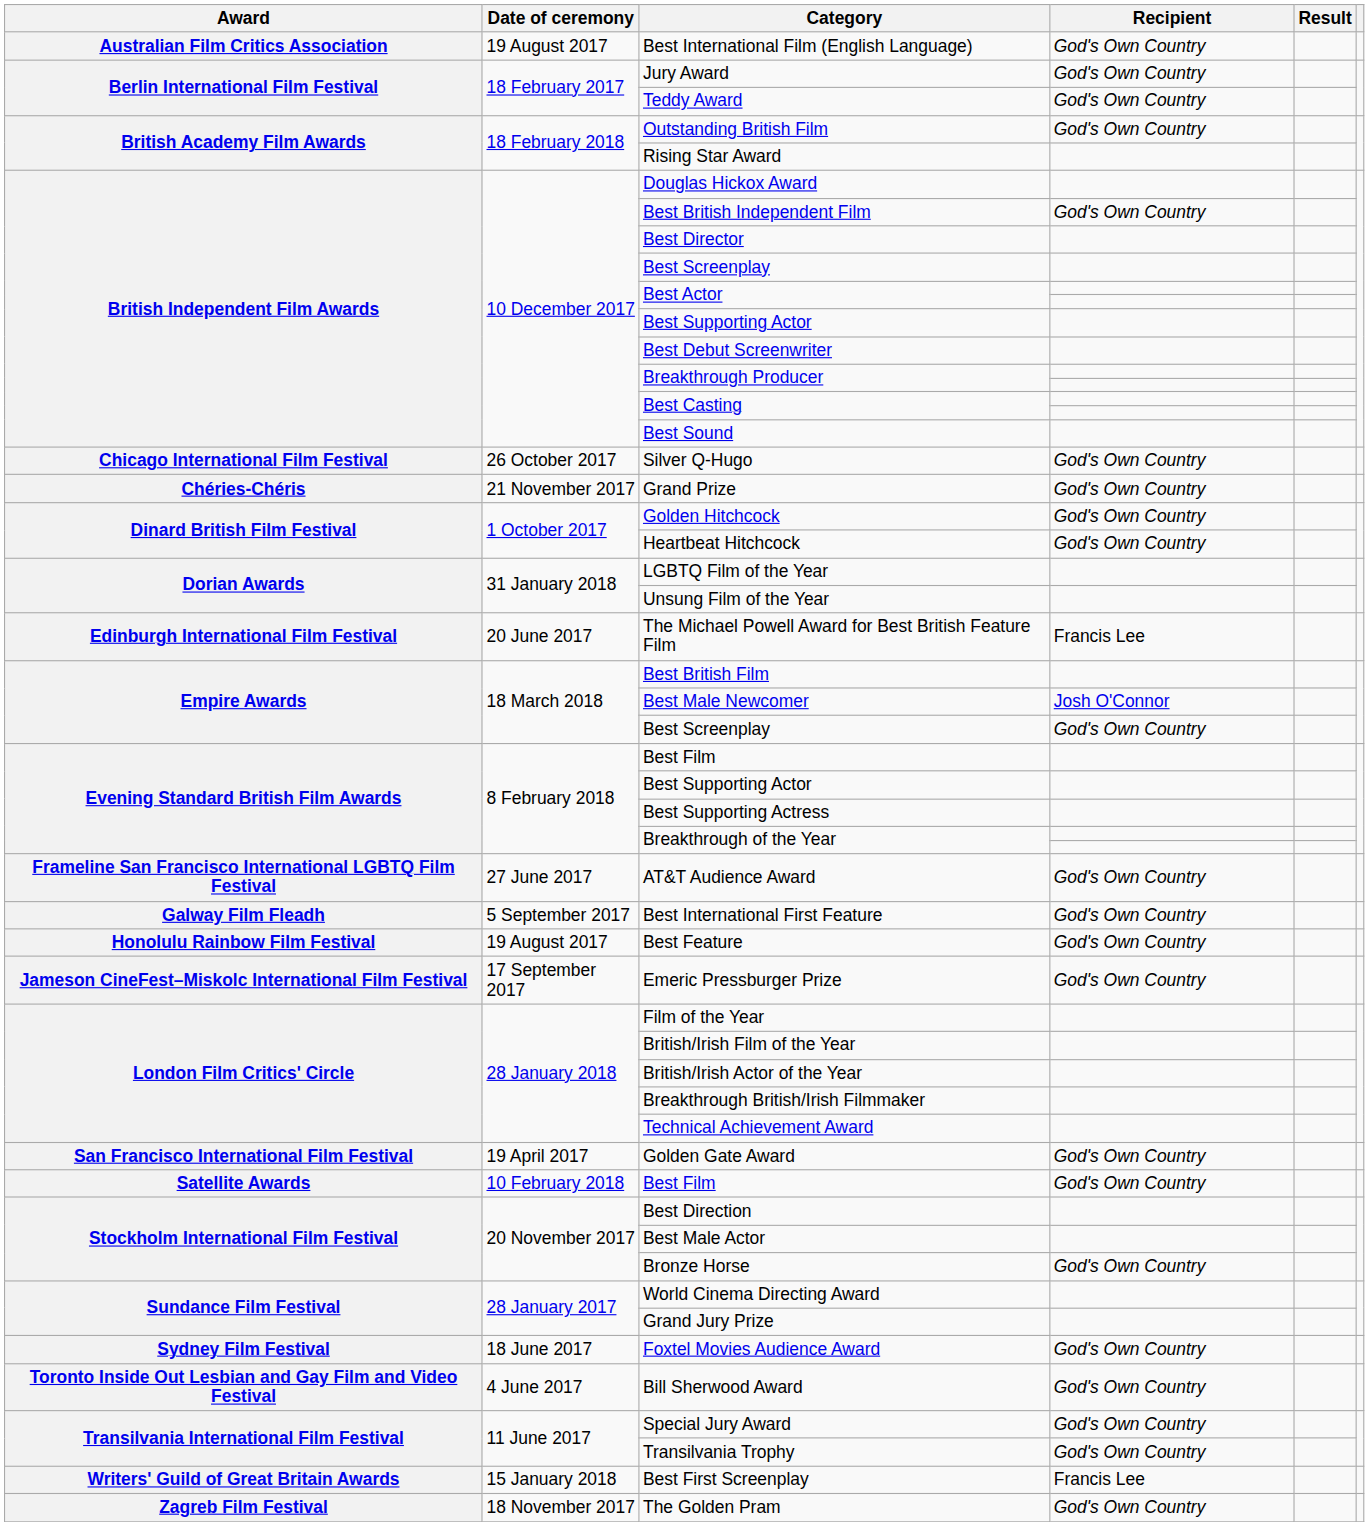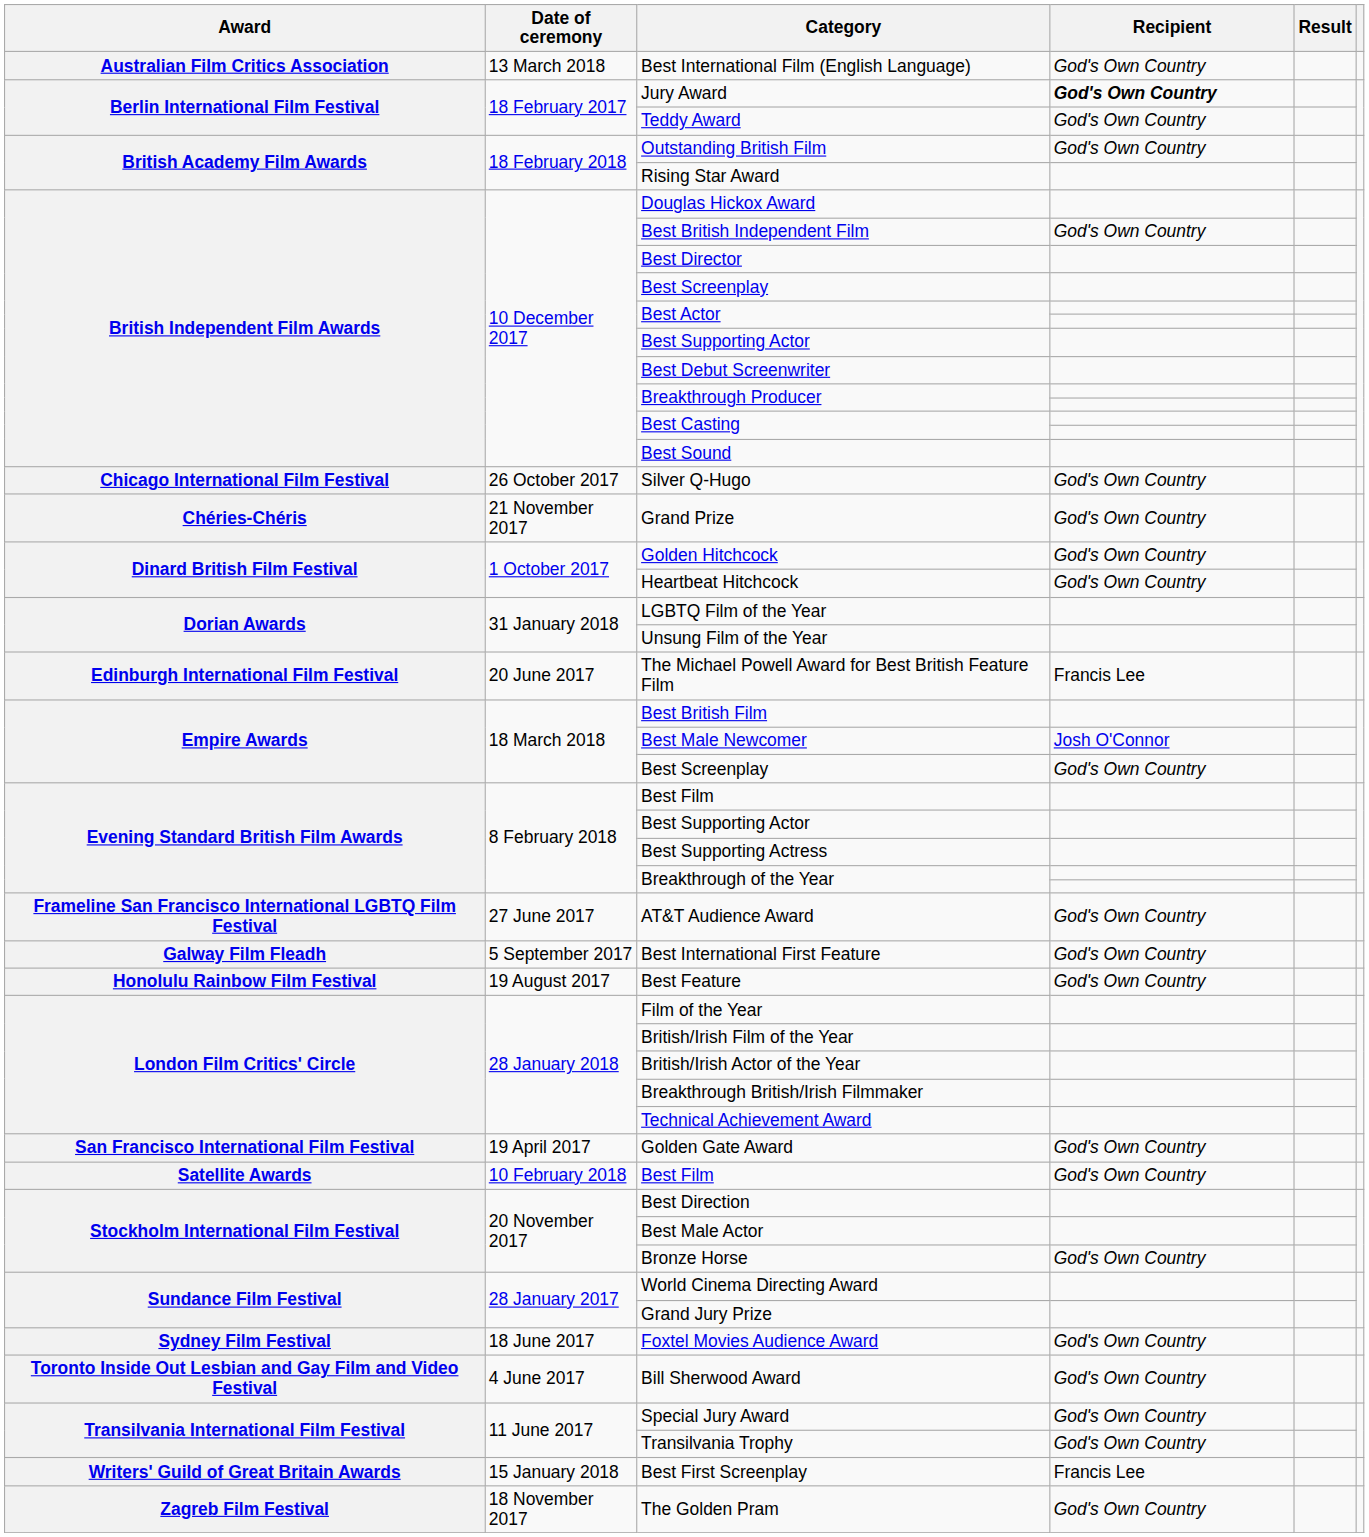Best International Film (English Language) | Date of ceremony: 19 August 2017 -> 13 March 2018
Jury Award | Recipient: normal -> bold
- row: Jameson CineFest–Miskolc International Film Festival | 17 September 2017 | Emeric Pressburger Prize | God's Own Country
